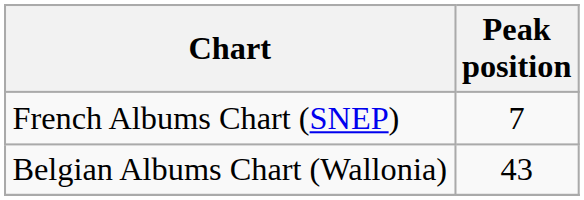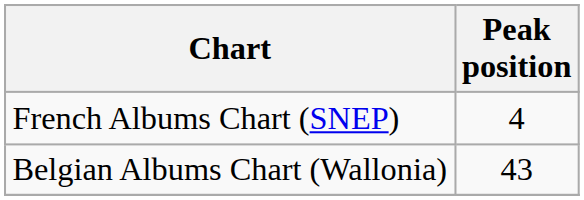French Albums Chart (SNEP) | Peak position: 7 -> 4
